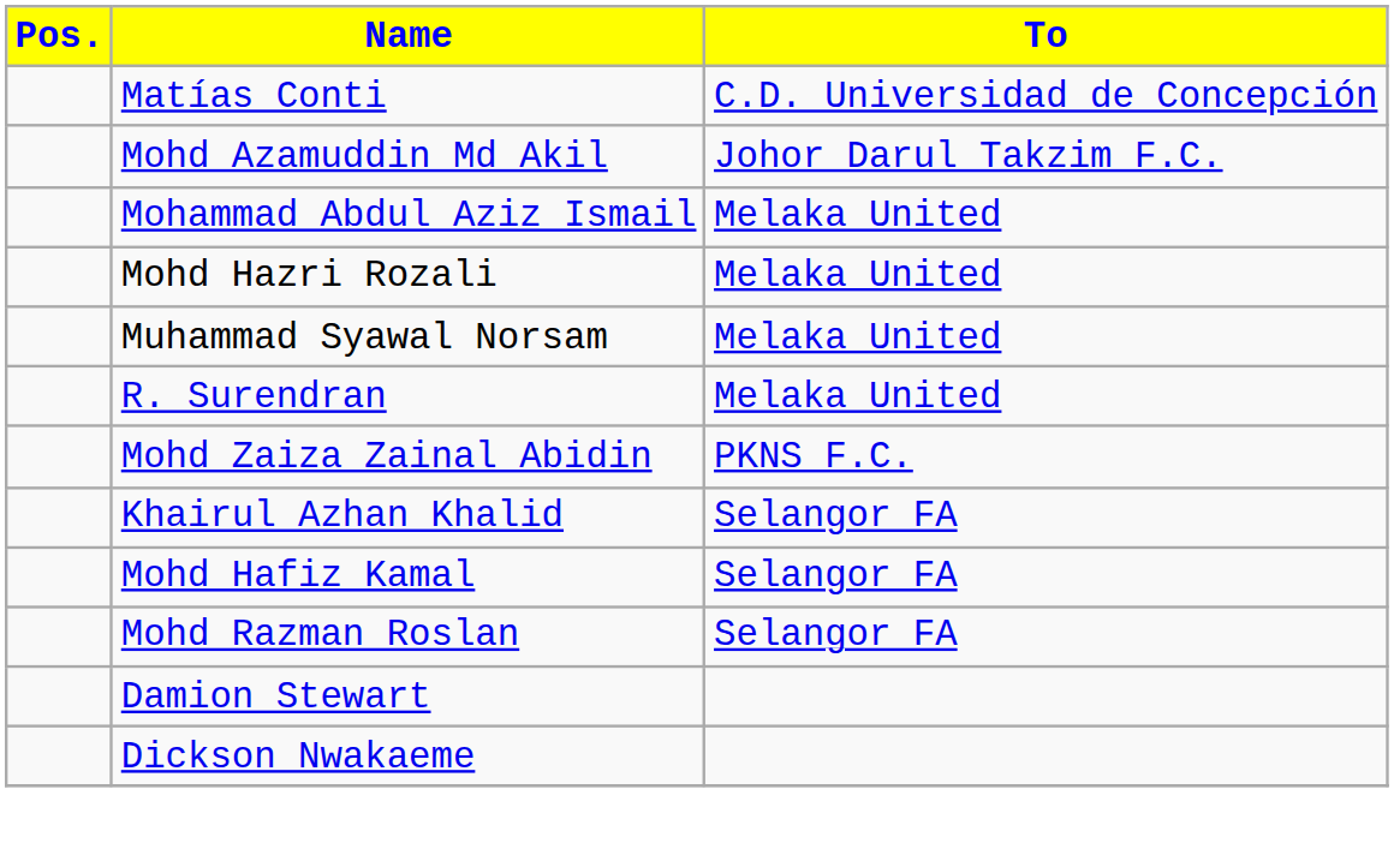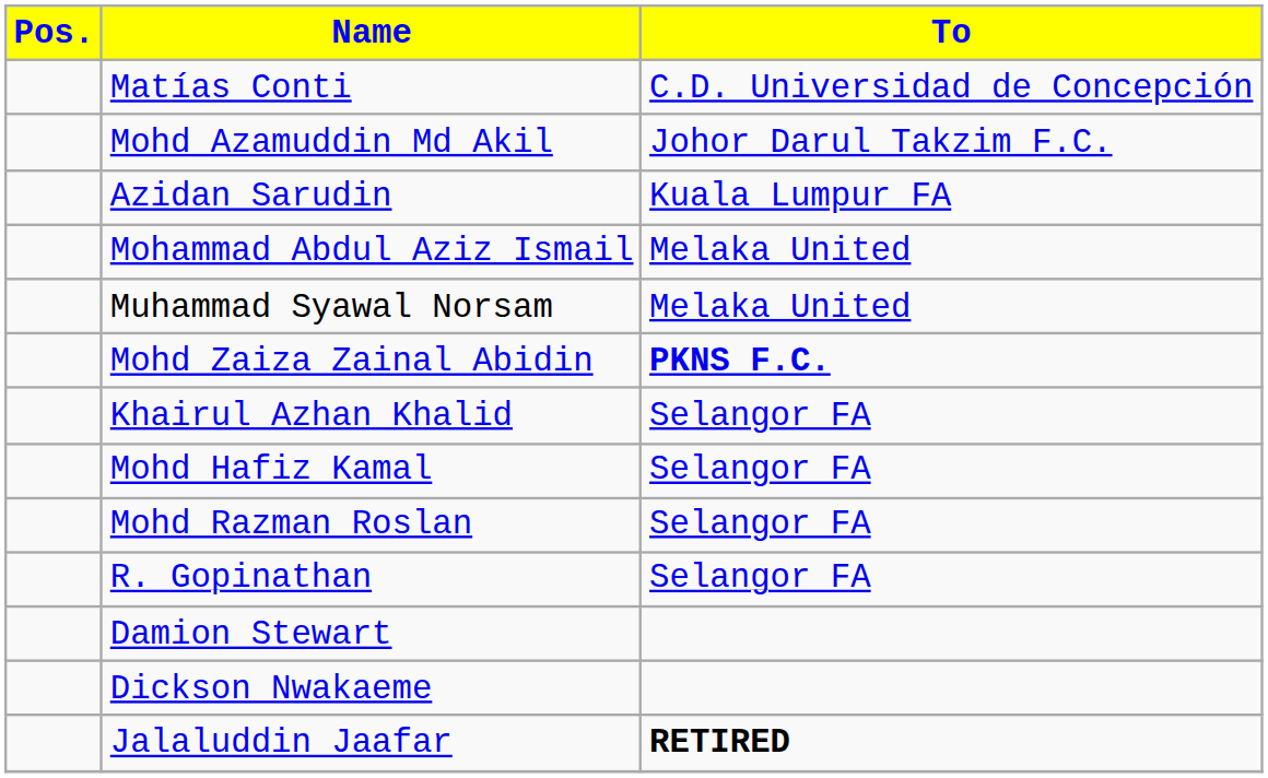+ row: Azidan Sarudin | Kuala Lumpur FA
- row: Mohd Hazri Rozali | Melaka United
- row: R. Surendran | Melaka United
Mohd Zaiza Zainal Abidin | To: normal -> bold
+ row: R. Gopinathan | Selangor FA
+ row: Jalaluddin Jaafar | RETIRED
